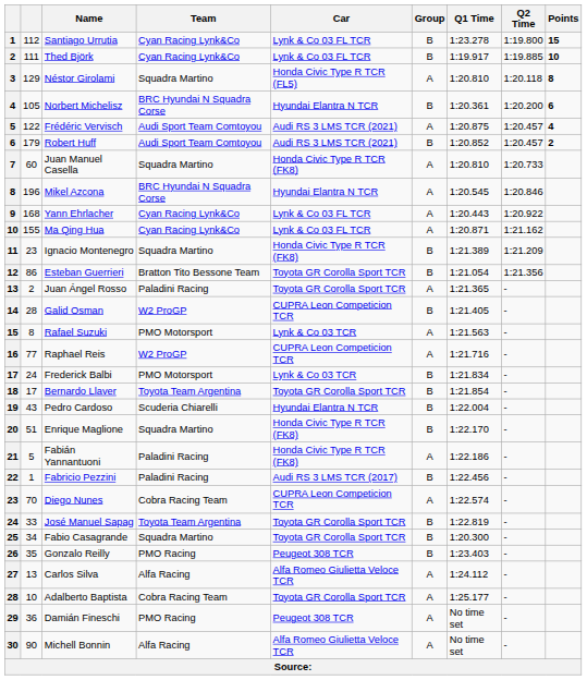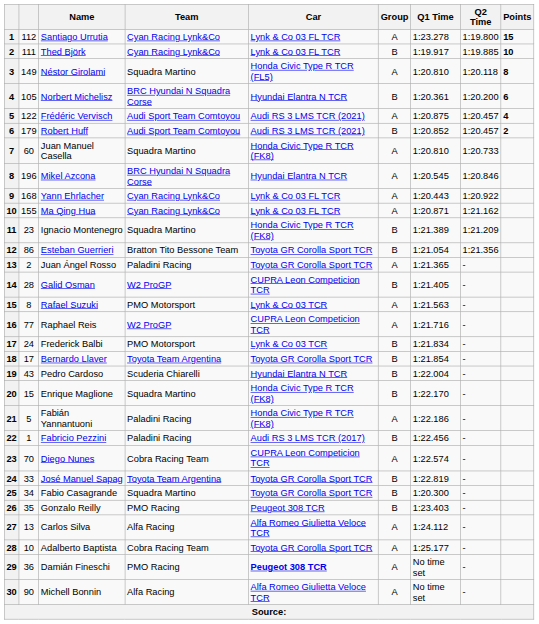Santiago Urrutia | Group: B -> A
Néstor Girolami | column 2: 129 -> 149
Enrique Maglione | column 2: 51 -> 15
Damián Fineschi | Car: normal -> bold
